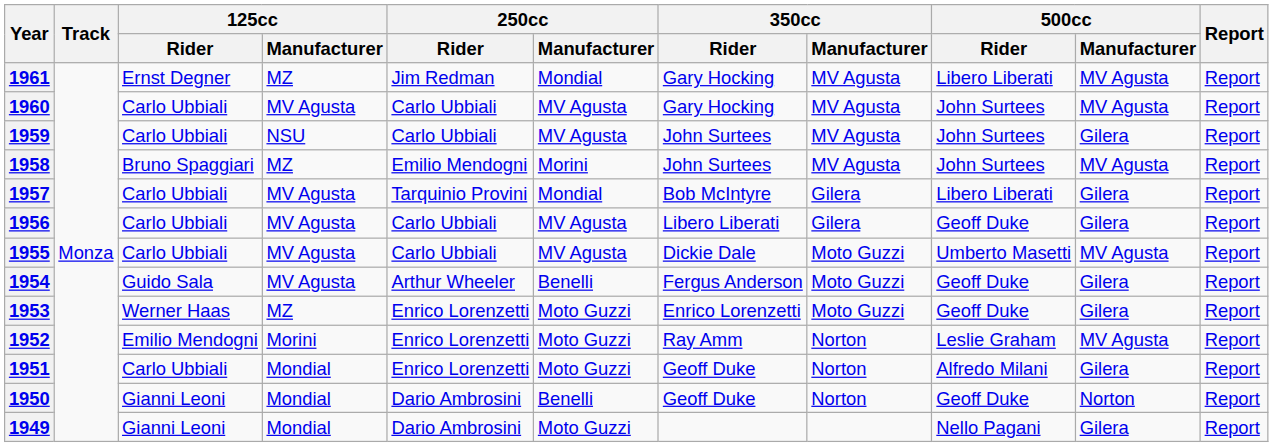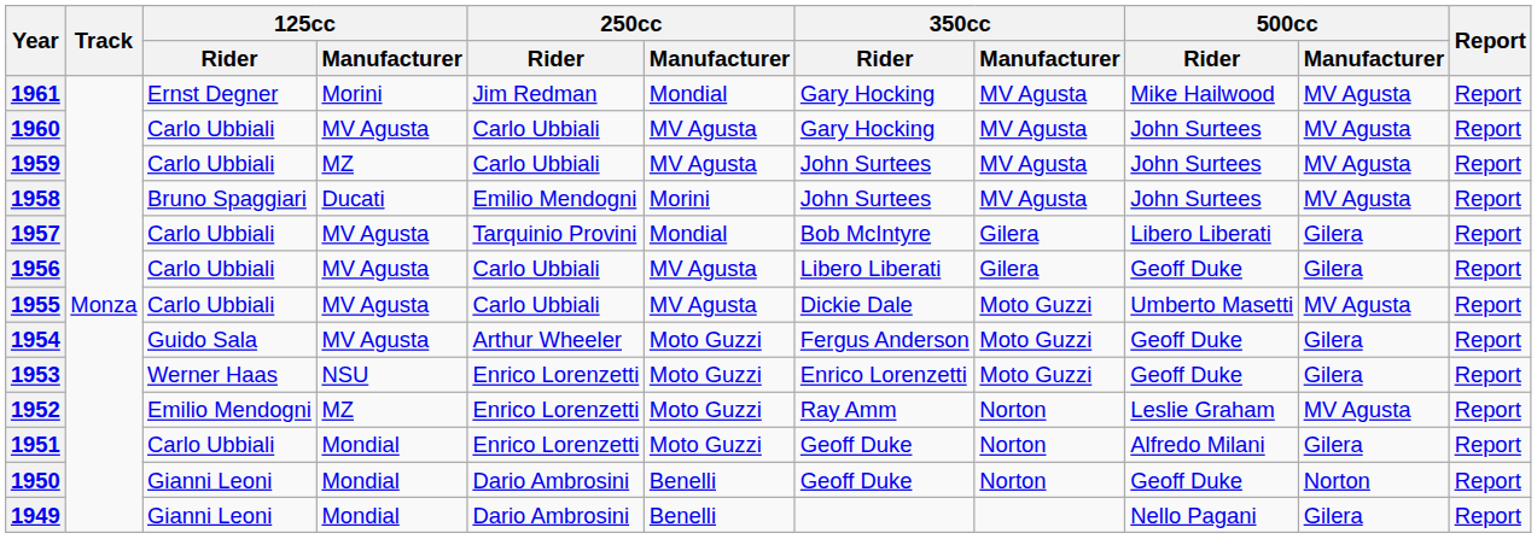1961 | 125cc / Manufacturer: MZ -> Morini
1961 | 500cc / Rider: Libero Liberati -> Mike Hailwood
1959 | 125cc / Manufacturer: NSU -> MZ
1959 | 500cc / Manufacturer: Gilera -> MV Agusta
1958 | 125cc / Manufacturer: MZ -> Ducati
1954 | 250cc / Manufacturer: Benelli -> Moto Guzzi
1953 | 125cc / Manufacturer: MZ -> NSU
1952 | 125cc / Manufacturer: Morini -> MZ
1949 | 250cc / Manufacturer: Moto Guzzi -> Benelli
